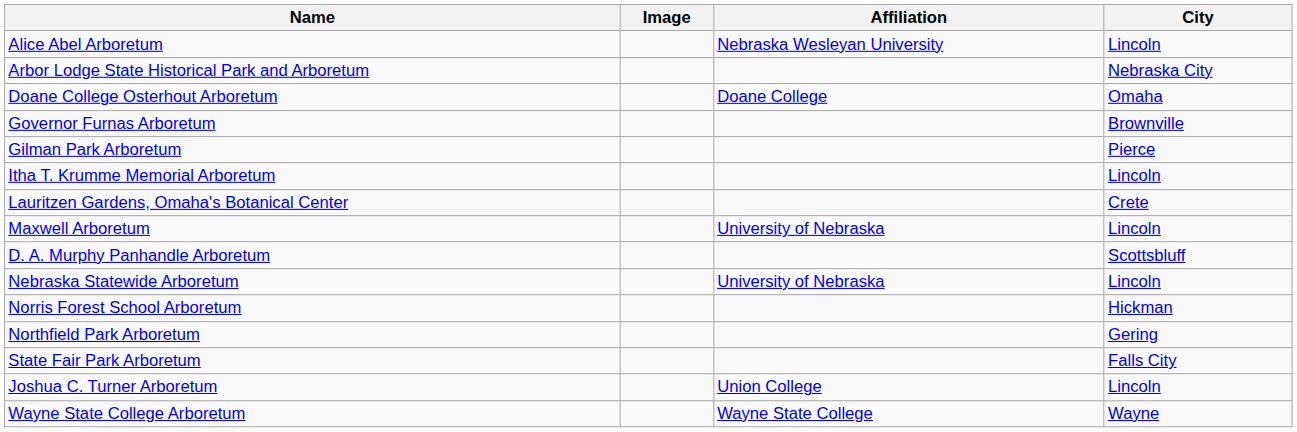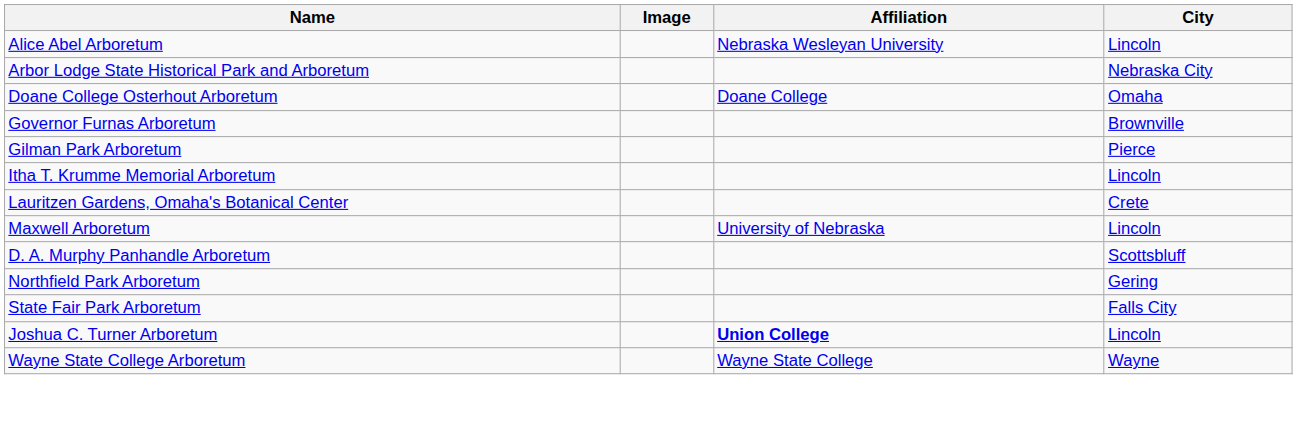- row: Nebraska Statewide Arboretum | University of Nebraska | Lincoln
- row: Norris Forest School Arboretum | Hickman
Joshua C. Turner Arboretum | Affiliation: normal -> bold
